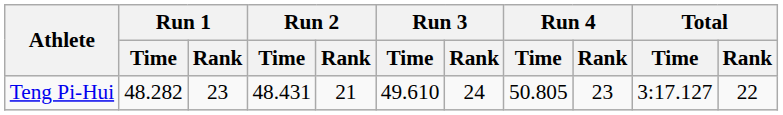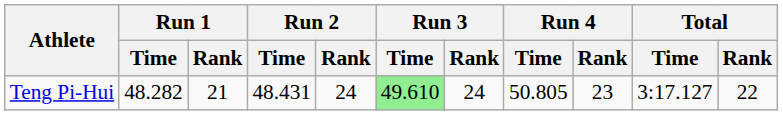Teng Pi-Hui | Run 1 / Rank: 23 -> 21
Teng Pi-Hui | Run 2 / Rank: 21 -> 24
Teng Pi-Hui | Run 3 / Time: no background -> lightgreen background
